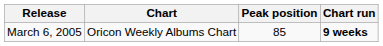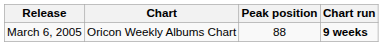March 6, 2005 | Peak position: 85 -> 88
